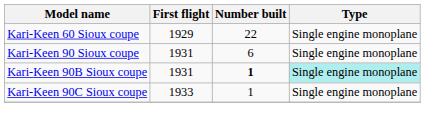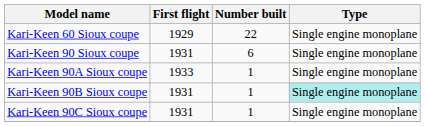+ row: Kari-Keen 90A Sioux coupe | 1933 | 1 | Single engine monoplane
Kari-Keen 90B Sioux coupe | Number built: bold -> normal
Kari-Keen 90C Sioux coupe | First flight: 1933 -> 1931
